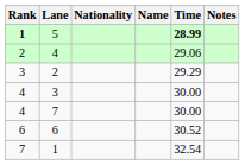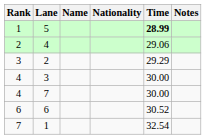columns swapped: Name <-> Nationality
5 | Rank: bold -> normal
